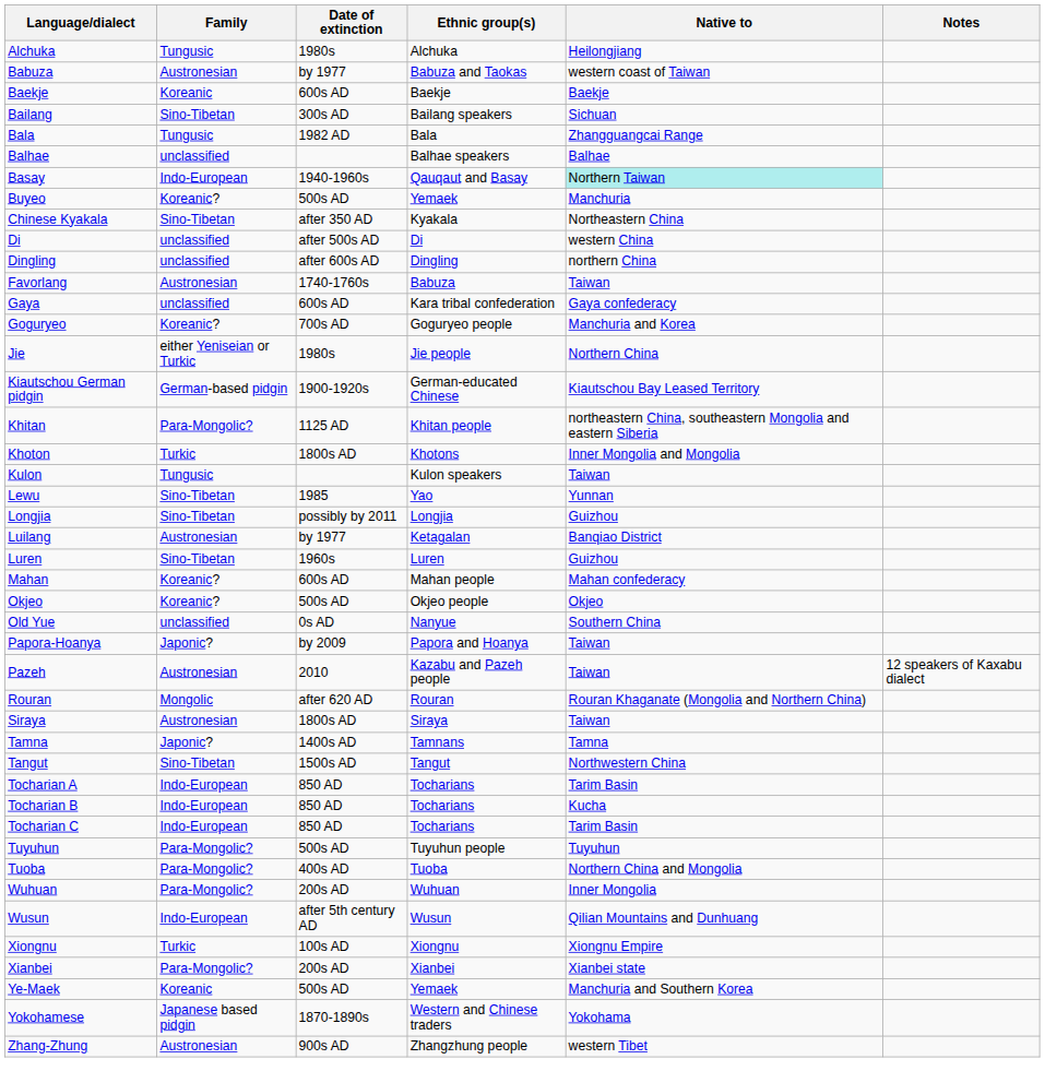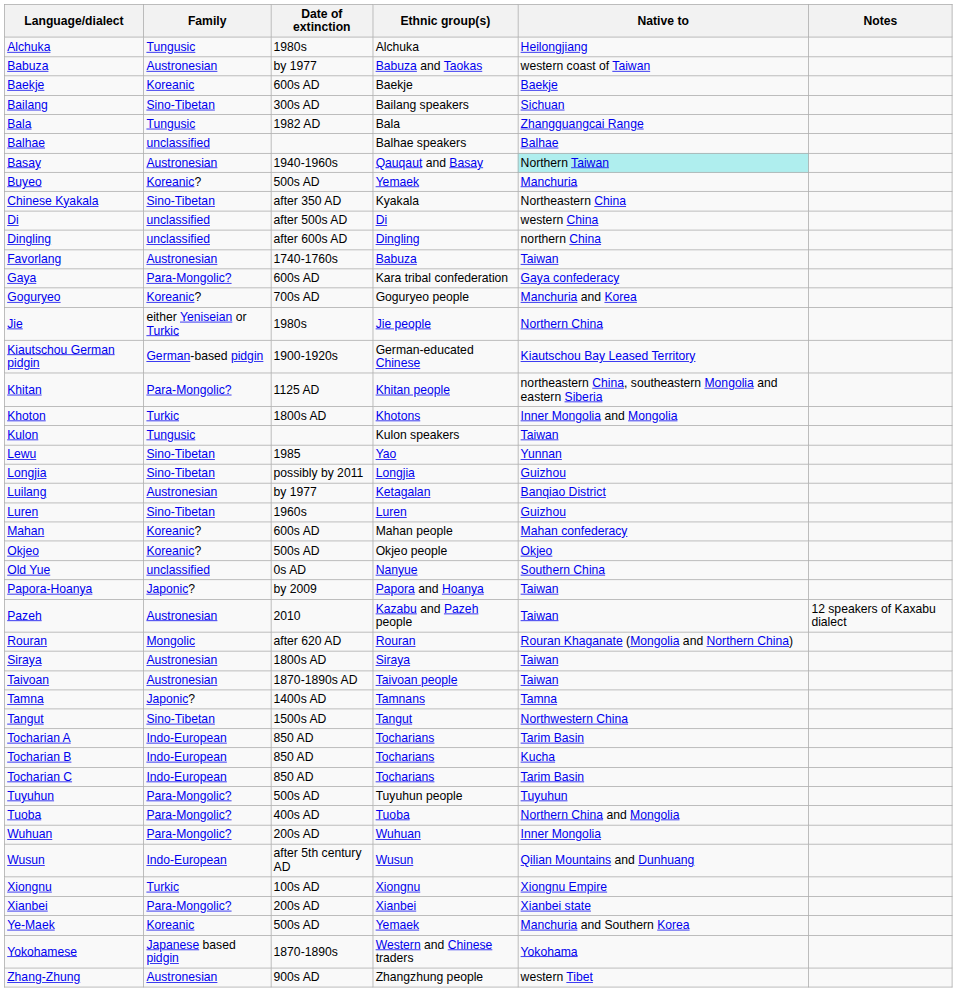Basay | Family: Indo-European -> Austronesian
Gaya | Family: unclassified -> Para-Mongolic?
+ row: Taivoan | Austronesian | 1870-1890s AD | Taivoan people | Taiwan
